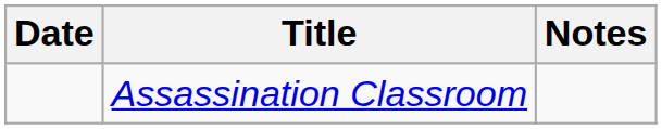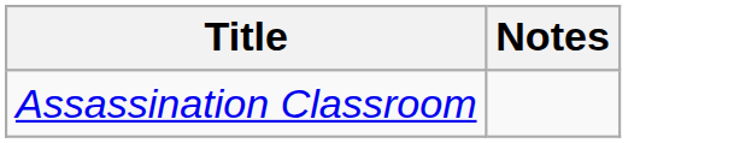- column: Date
